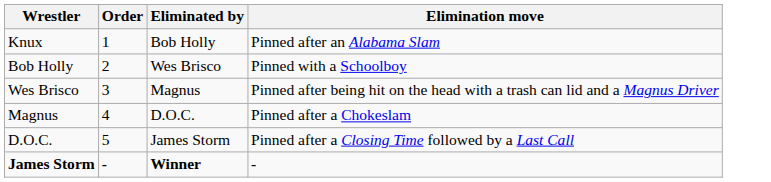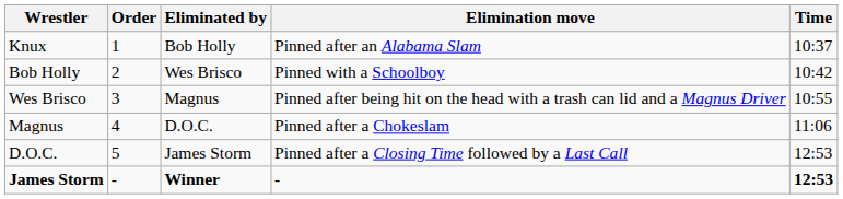+ column: Time | 10:37 | 10:42 | 10:55 | 11:06 | 12:53 | 12:53
